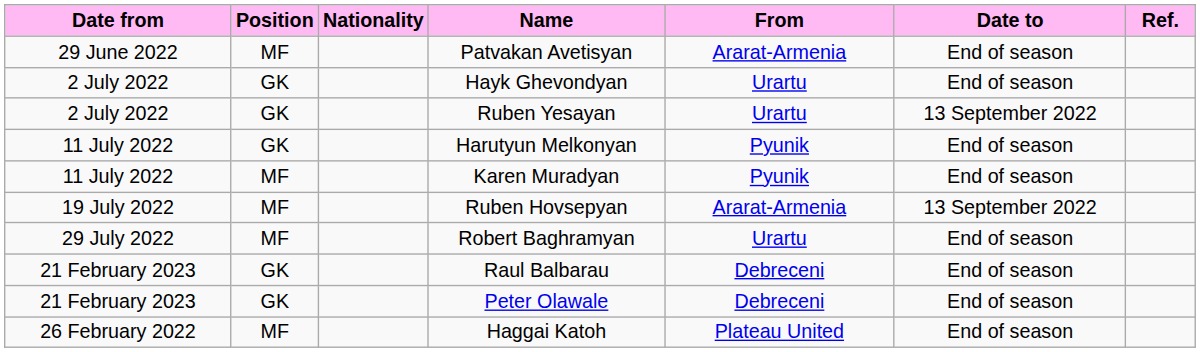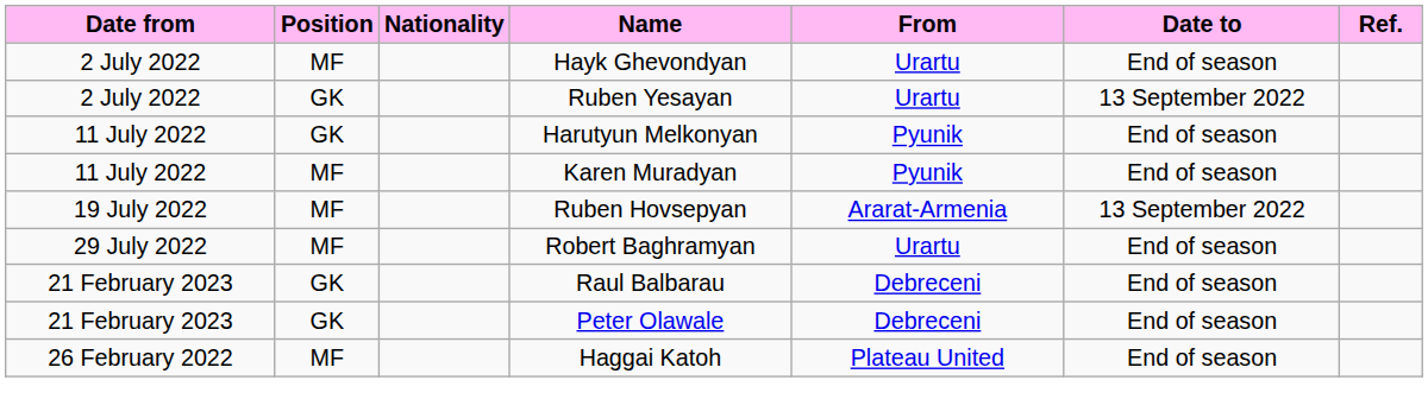- row: 29 June 2022 | MF | Patvakan Avetisyan | Ararat-Armenia | End of season
Hayk Ghevondyan | Position: GK -> MF
